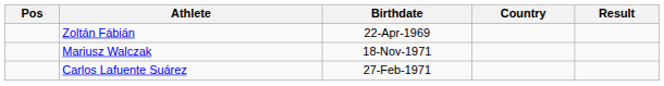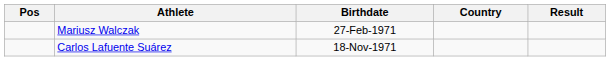- row: Zoltán Fábián | 22-Apr-1969
Mariusz Walczak | Birthdate: 18-Nov-1971 -> 27-Feb-1971
Carlos Lafuente Suárez | Birthdate: 27-Feb-1971 -> 18-Nov-1971
